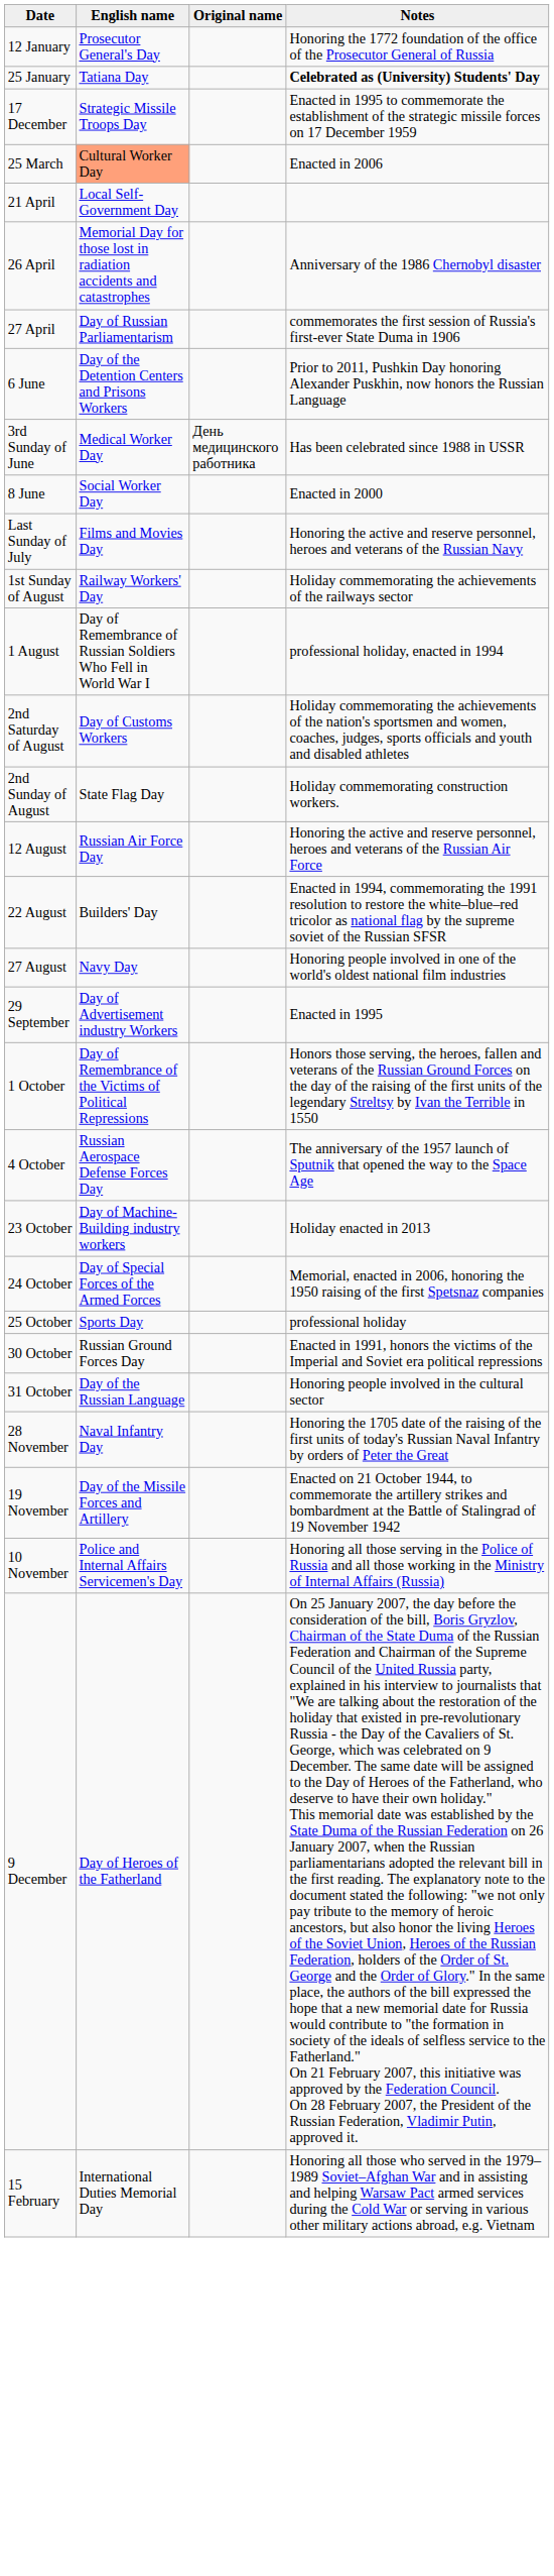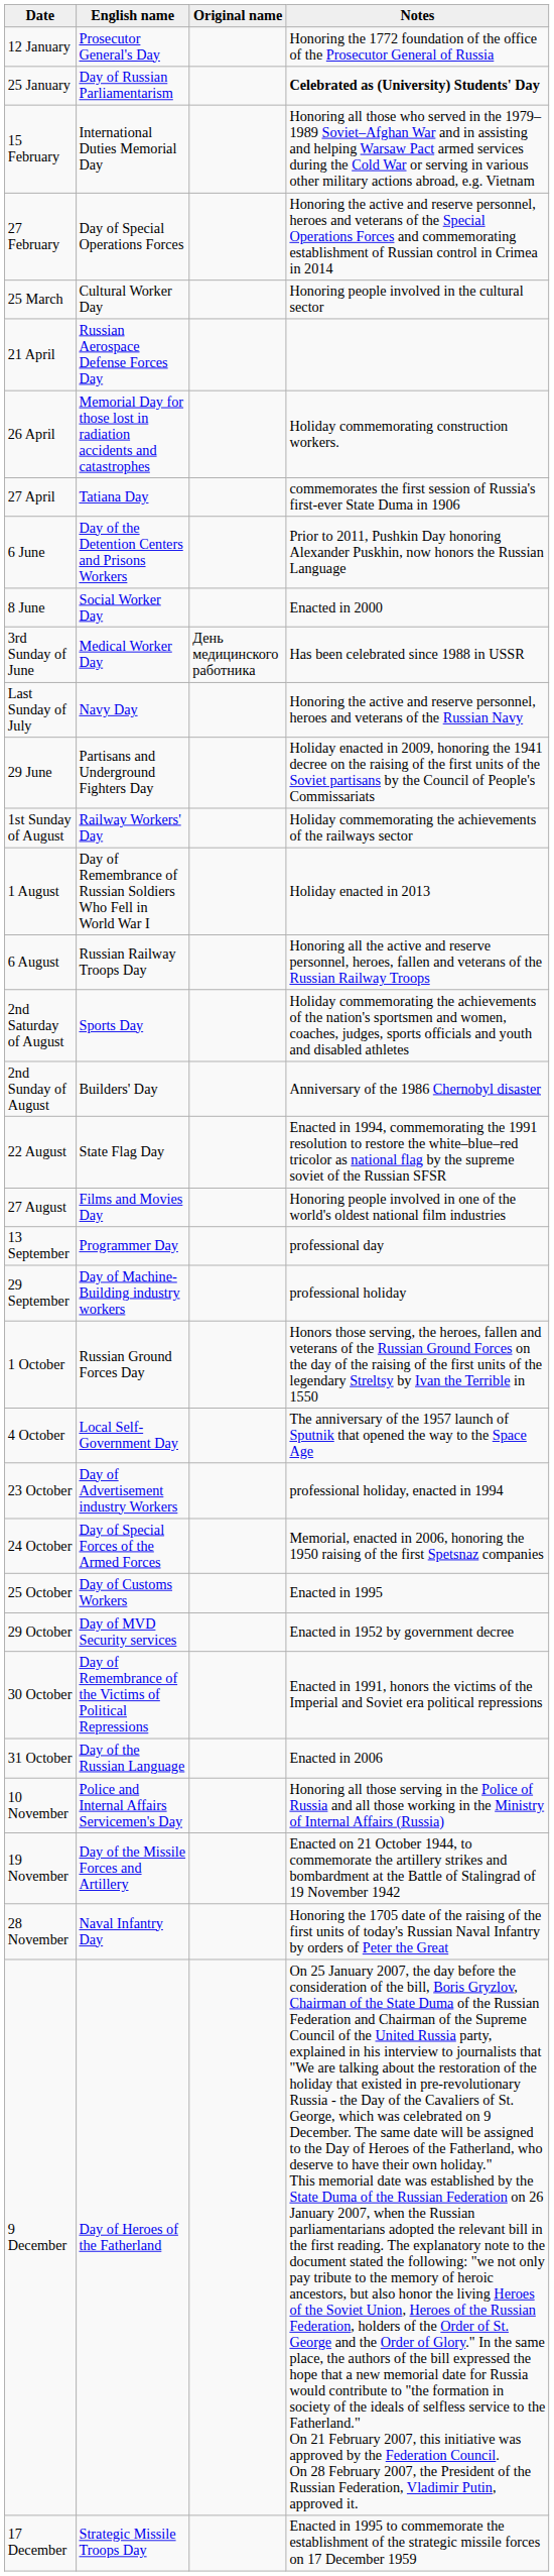25 January | English name: Tatiana Day -> Day of Russian Parliamentarism
rows swapped: 15 February <-> 17 December
+ row: 27 February | Day of Special Operations Forces | Honoring the active and reserve personnel, heroes and veterans of the Special Operations Forces and commemorating establishment of Russian control in Crimea in 2014
25 March | English name: lightsalmon background -> no background
25 March | Notes: Enacted in 2006 -> Honoring people involved in the cultural sector
21 April | English name: Local Self-Government Day -> Russian Aerospace Defense Forces Day
26 April | Notes: Anniversary of the 1986 Chernobyl disaster -> Holiday commemorating construction workers.
27 April | English name: Day of Russian Parliamentarism -> Tatiana Day
rows swapped: 8 June <-> 3rd Sunday of June
Last Sunday of July | English name: Films and Movies Day -> Navy Day
+ row: 29 June | Partisans and Underground Fighters Day | Holiday enacted in 2009, honoring the 1941 decree on the raising of the first units of the Soviet partisans by the Council of People's Commissariats
1 August | Notes: professional holiday, enacted in 1994 -> Holiday enacted in 2013
+ row: 6 August | Russian Railway Troops Day | Honoring all the active and reserve personnel, heroes, fallen and veterans of the Russian Railway Troops
2nd Saturday of August | English name: Day of Customs Workers -> Sports Day
2nd Sunday of August | English name: State Flag Day -> Builders' Day
2nd Sunday of August | Notes: Holiday commemorating construction workers. -> Anniversary of the 1986 Chernobyl disaster
- row: 12 August | Russian Air Force Day | Honoring the active and reserve personnel, heroes and veterans of the Russian Air Force
22 August | English name: Builders' Day -> State Flag Day
27 August | English name: Navy Day -> Films and Movies Day
+ row: 13 September | Programmer Day | professional day
29 September | English name: Day of Advertisement industry Workers -> Day of Machine-Building industry workers
29 September | Notes: Enacted in 1995 -> professional holiday
1 October | English name: Day of Remembrance of the Victims of Political Repressions -> Russian Ground Forces Day
4 October | English name: Russian Aerospace Defense Forces Day -> Local Self-Government Day
23 October | English name: Day of Machine-Building industry workers -> Day of Advertisement industry Workers
23 October | Notes: Holiday enacted in 2013 -> professional holiday, enacted in 1994
25 October | English name: Sports Day -> Day of Customs Workers
25 October | Notes: professional holiday -> Enacted in 1995
+ row: 29 October | Day of MVD Security services | Enacted in 1952 by government decree
30 October | English name: Russian Ground Forces Day -> Day of Remembrance of the Victims of Political Repressions
31 October | Notes: Honoring people involved in the cultural sector -> Enacted in 2006
rows swapped: 10 November <-> 28 November
